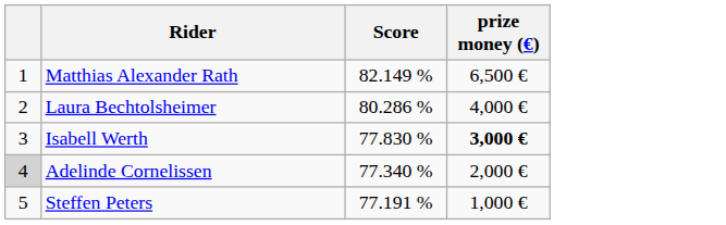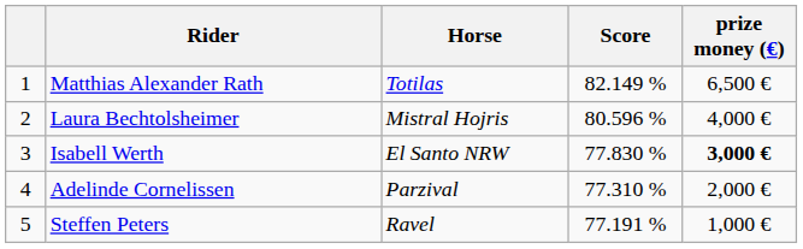+ column: Horse | Totilas | Mistral Hojris | El Santo NRW | Parzival | Ravel
Laura Bechtolsheimer | Score: 80.286 % -> 80.596 %
Adelinde Cornelissen | column 1: lightgrey background -> no background
Adelinde Cornelissen | Score: 77.340 % -> 77.310 %
